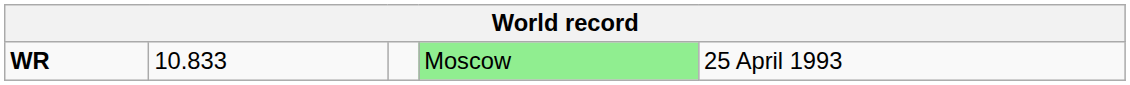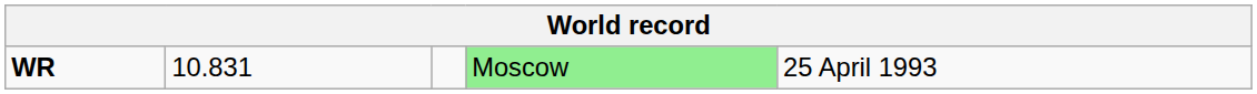WR | column 2: 10.833 -> 10.831
